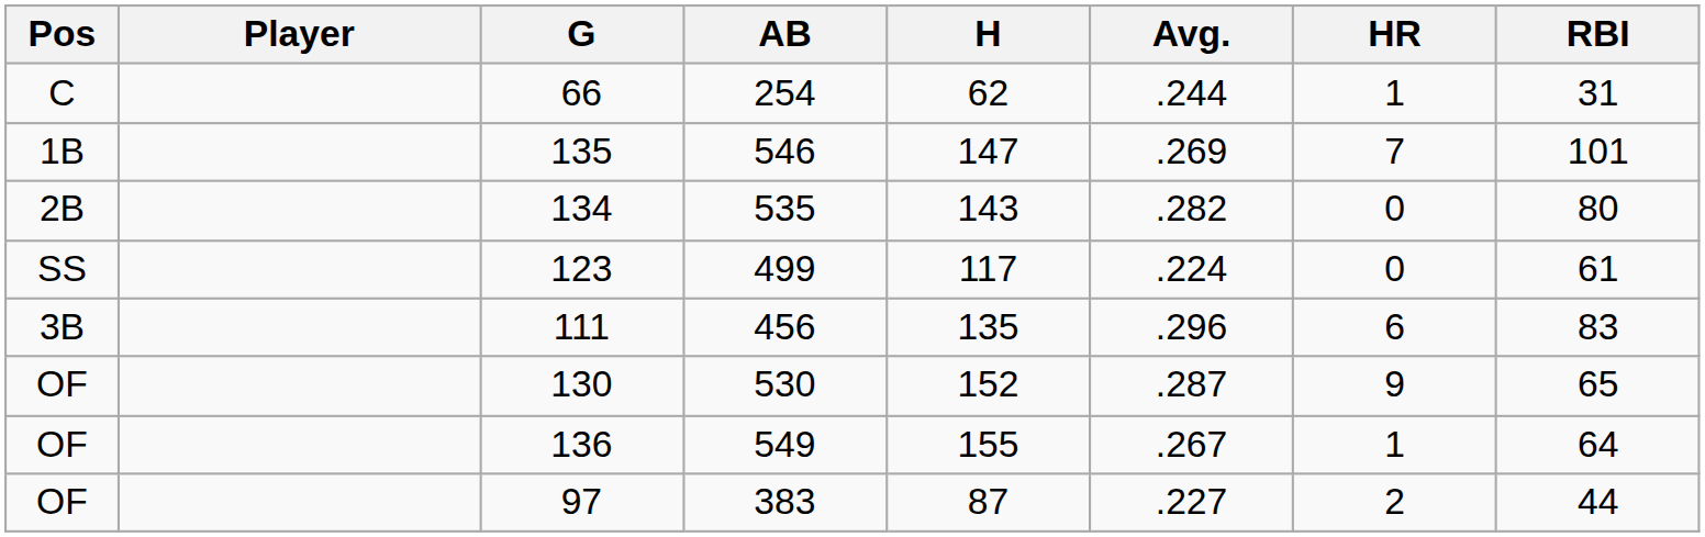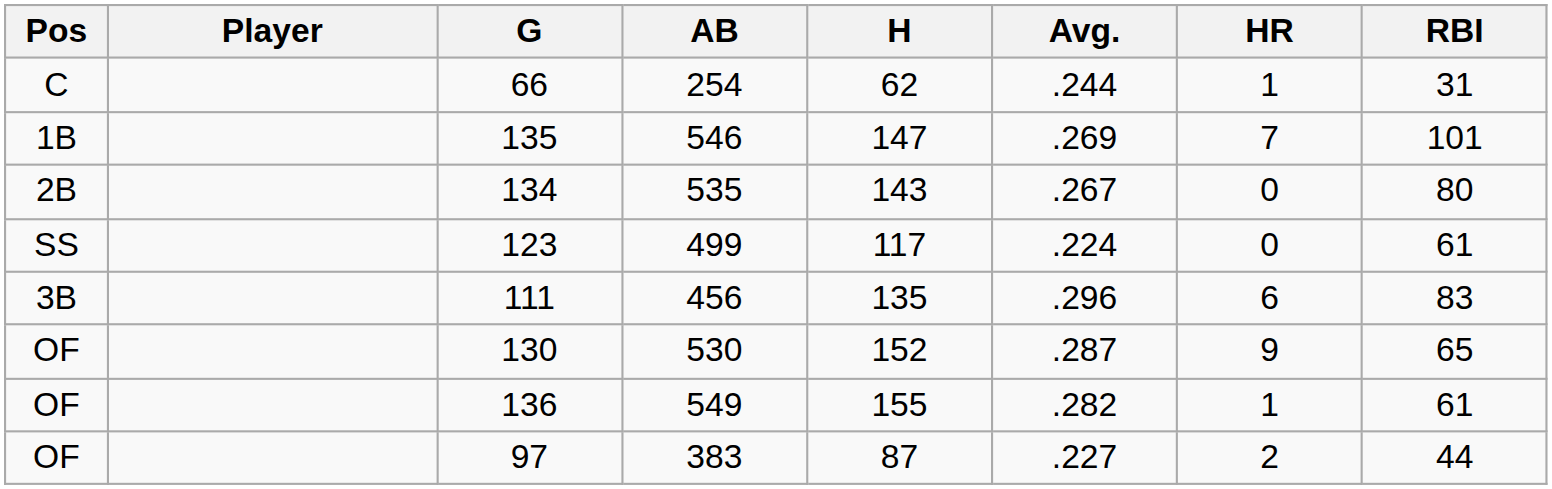134 | Avg.: .282 -> .267
136 | Avg.: .267 -> .282
136 | RBI: 64 -> 61
